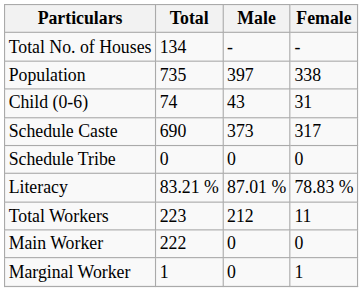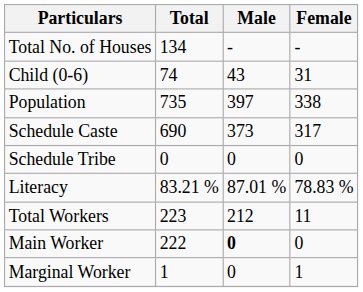rows swapped: Population <-> Child (0-6)
Main Worker | Male: normal -> bold
